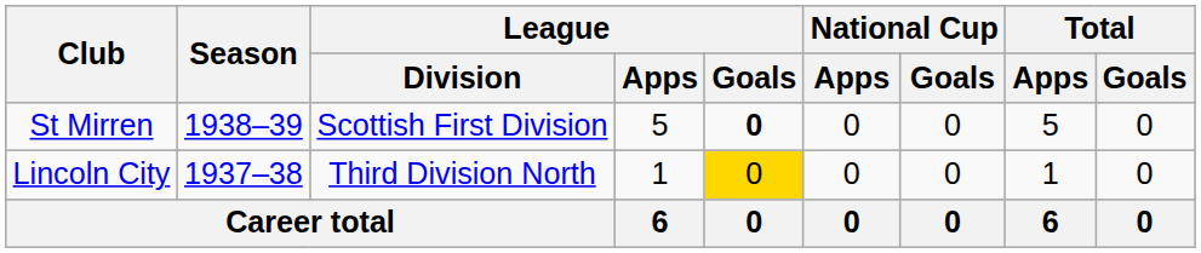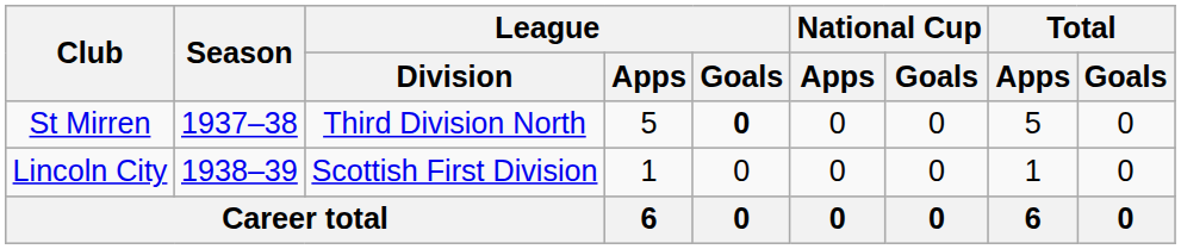St Mirren | Season: 1938–39 -> 1937–38
St Mirren | League / Division: Scottish First Division -> Third Division North
Lincoln City | Season: 1937–38 -> 1938–39
Lincoln City | League / Division: Third Division North -> Scottish First Division
Lincoln City | League / Goals: gold background -> no background
